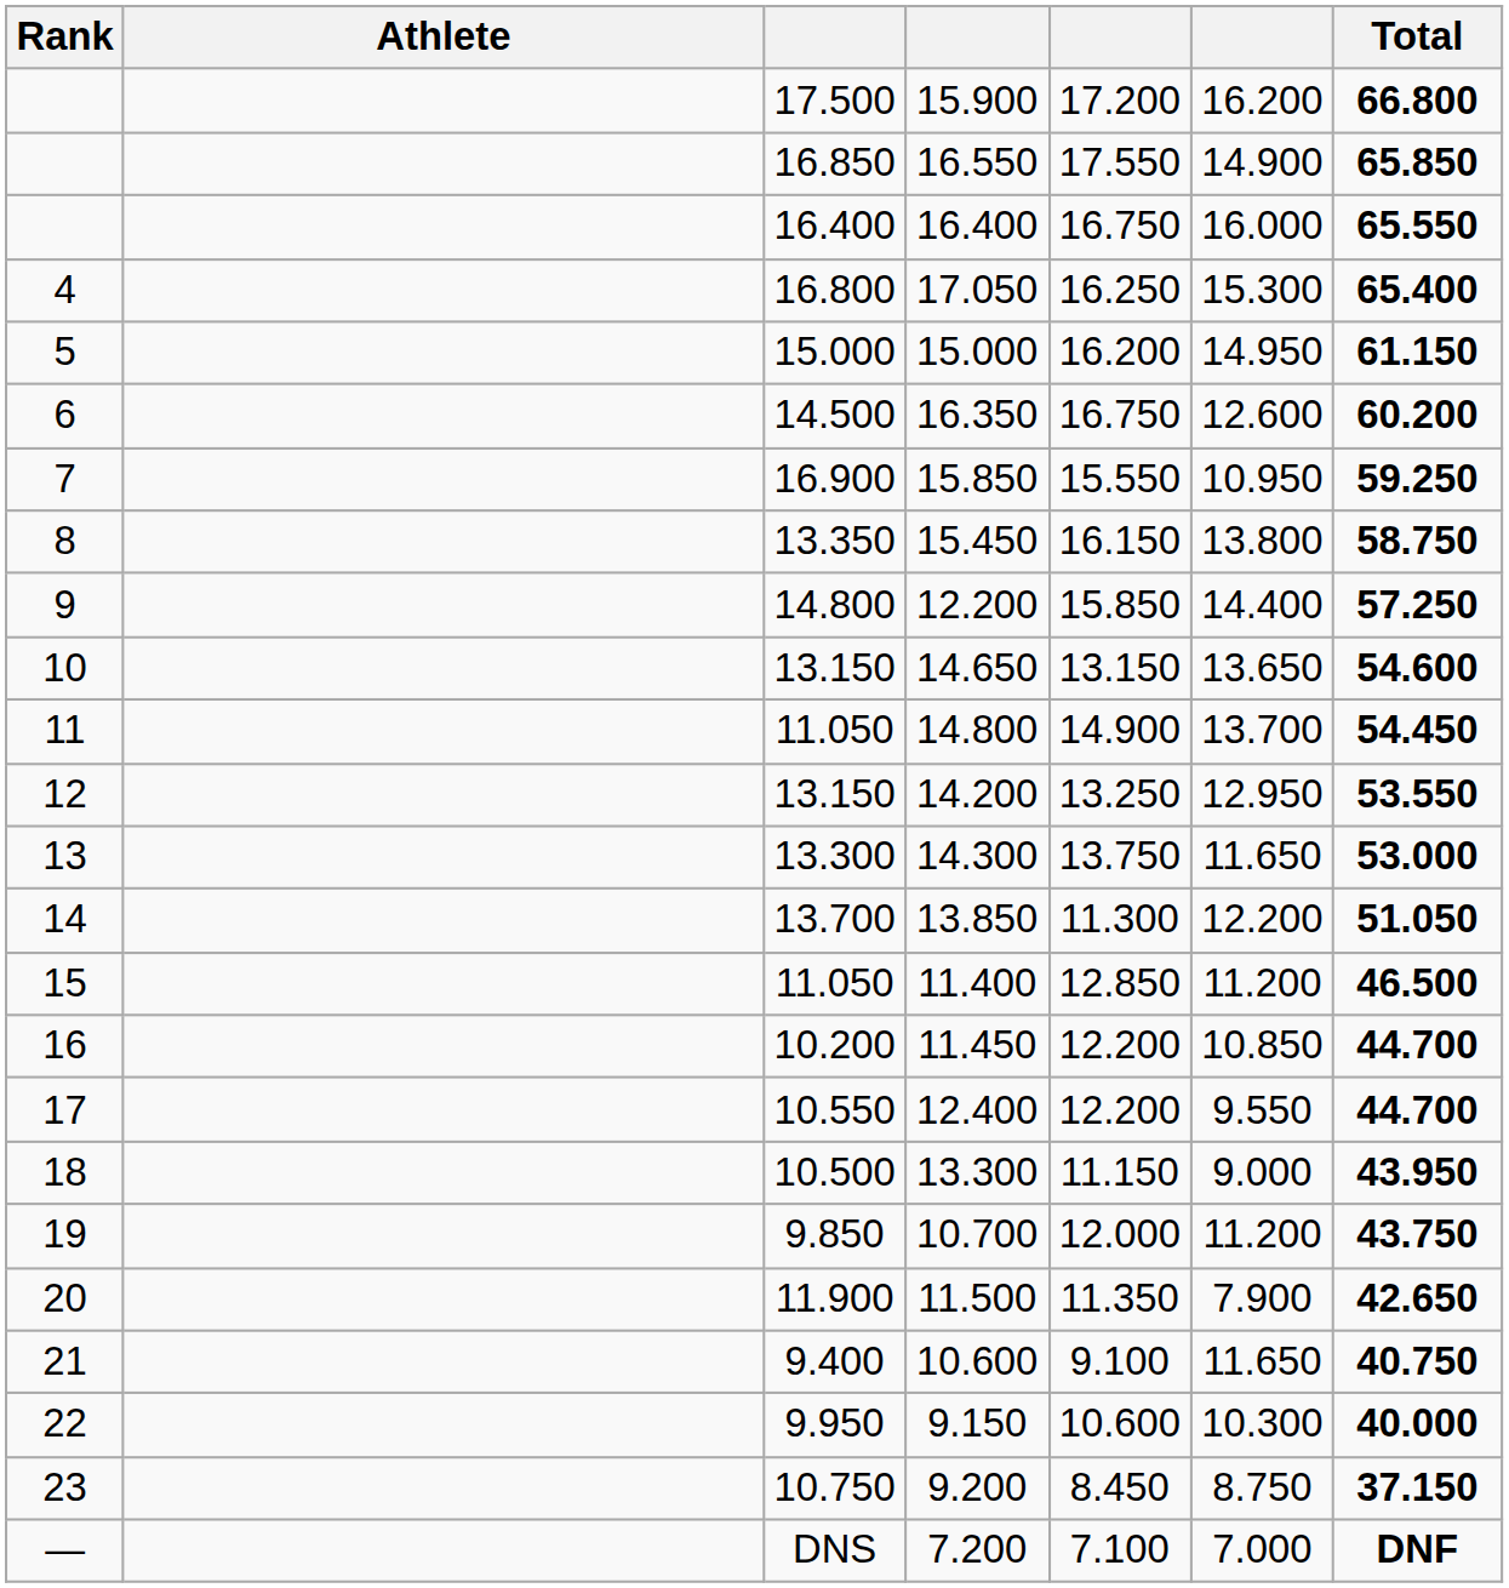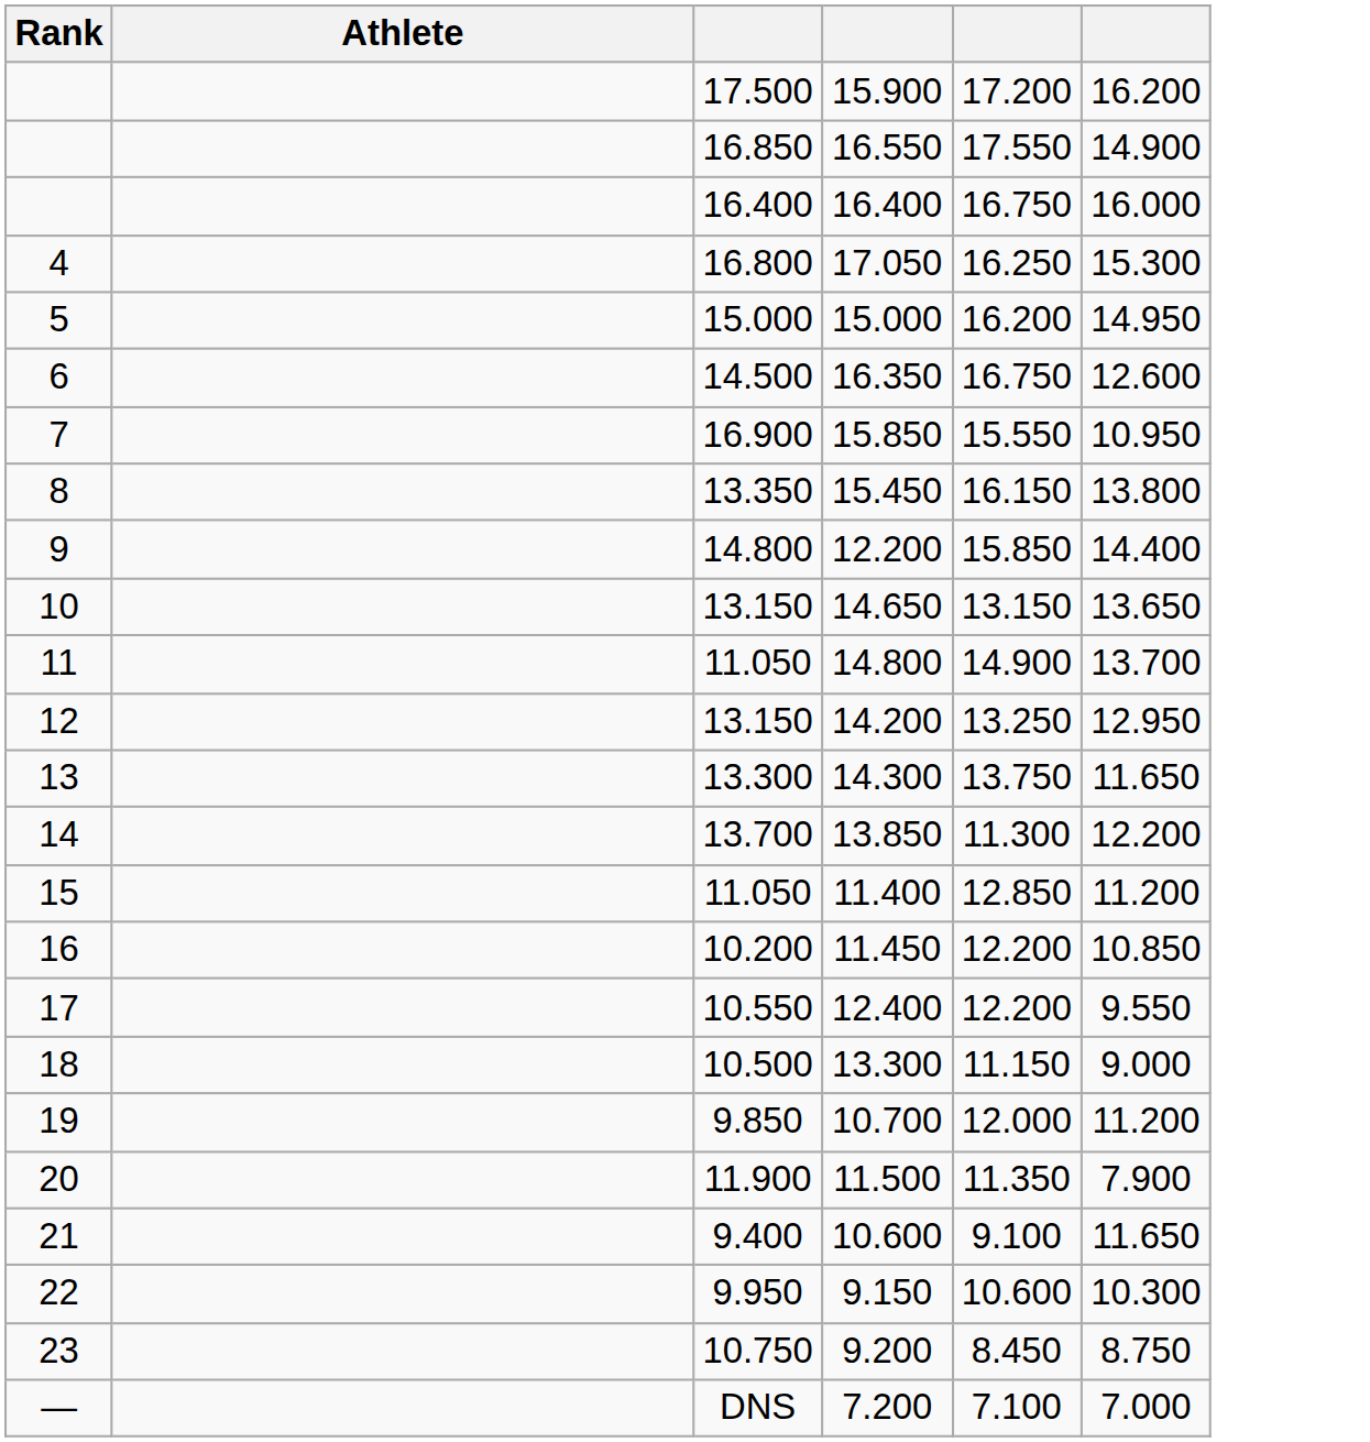- column: Total | 66.800 | 65.850 | 65.550 | 65.400 | 61.150 | 60.200 | 59.250 | 58.750 | 57.250 | 54.600 | 54.450 | 53.550 | 53.000 | 51.050 | 46.500 | 44.700 | 44.700 | 43.950 | 43.750 | 42.650 | 40.750 | 40.000 | 37.150 | DNF
